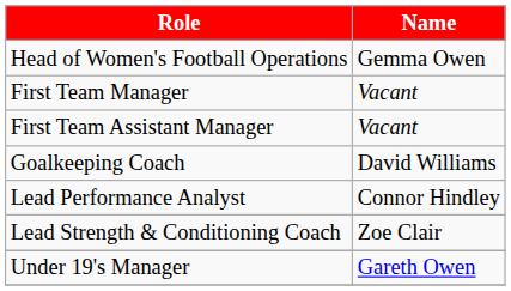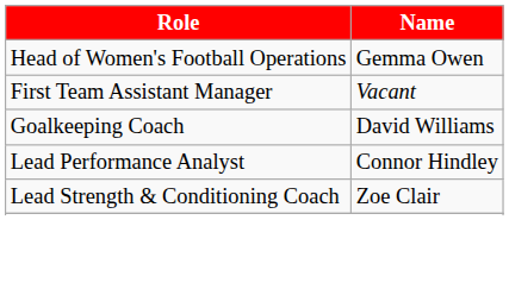- row: First Team Manager | Vacant
- row: Under 19's Manager | Gareth Owen
